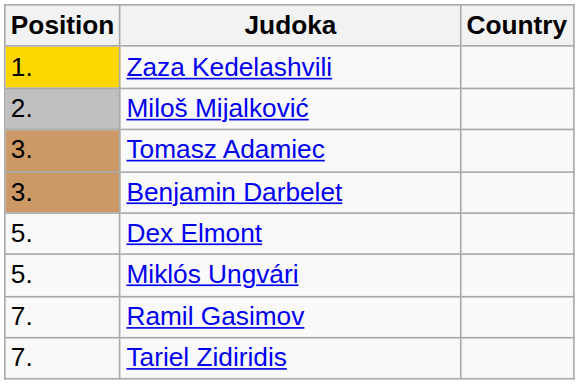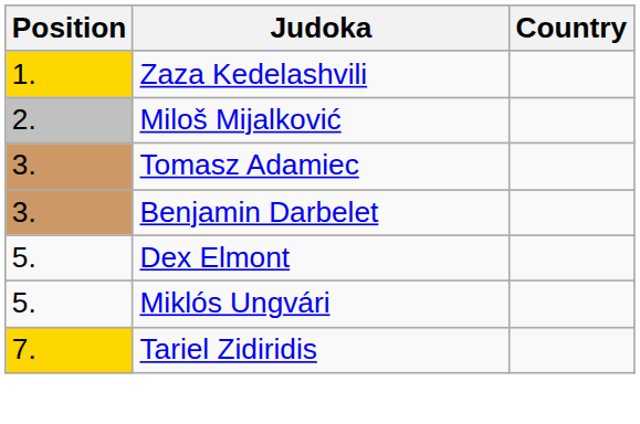- row: 7. | Ramil Gasimov
Tariel Zidiridis | Position: no background -> gold background
